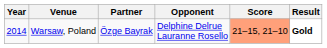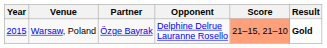Warsaw, Poland | Year: 2014 -> 2015
